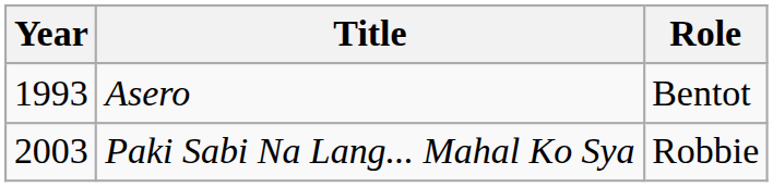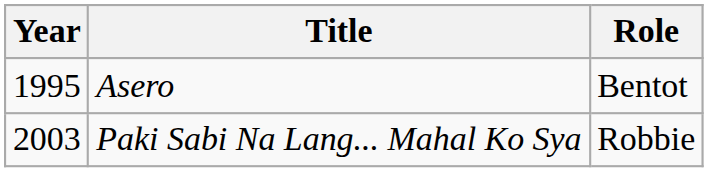Asero | Year: 1993 -> 1995
